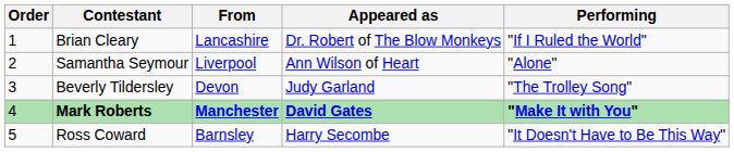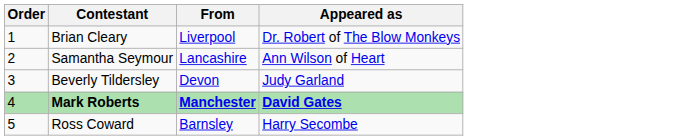- column: Performing | "If I Ruled the World" | "Alone" | "The Trolley Song" | "Make It with You" | "It Doesn't Have to Be This Way"
Brian Cleary | From: Lancashire -> Liverpool
Samantha Seymour | From: Liverpool -> Lancashire
